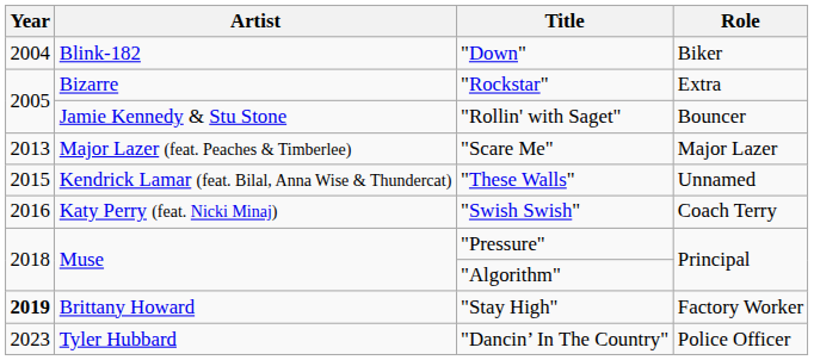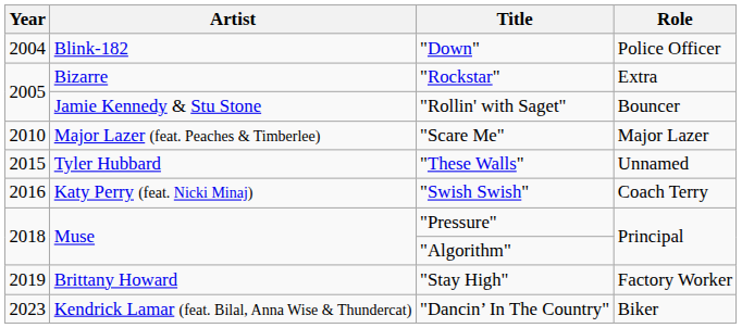"Down" | Role: Biker -> Police Officer
"Scare Me" | Year: 2013 -> 2010
"These Walls" | Artist: Kendrick Lamar (feat. Bilal, Anna Wise & Thundercat) -> Tyler Hubbard
"Stay High" | Year: bold -> normal
"Dancin’ In The Country" | Artist: Tyler Hubbard -> Kendrick Lamar (feat. Bilal, Anna Wise & Thundercat)
"Dancin’ In The Country" | Role: Police Officer -> Biker
